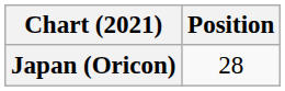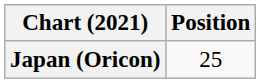Japan (Oricon) | Position: 28 -> 25
